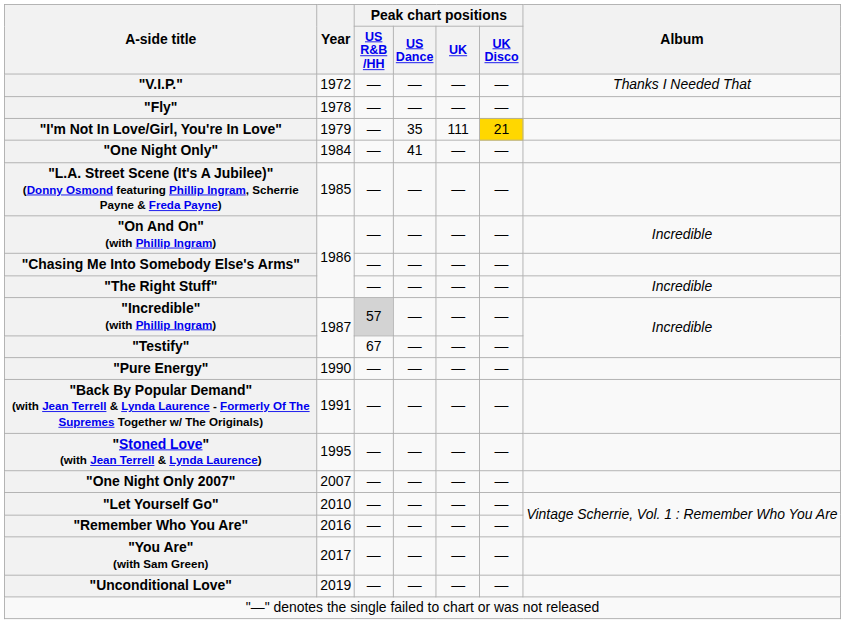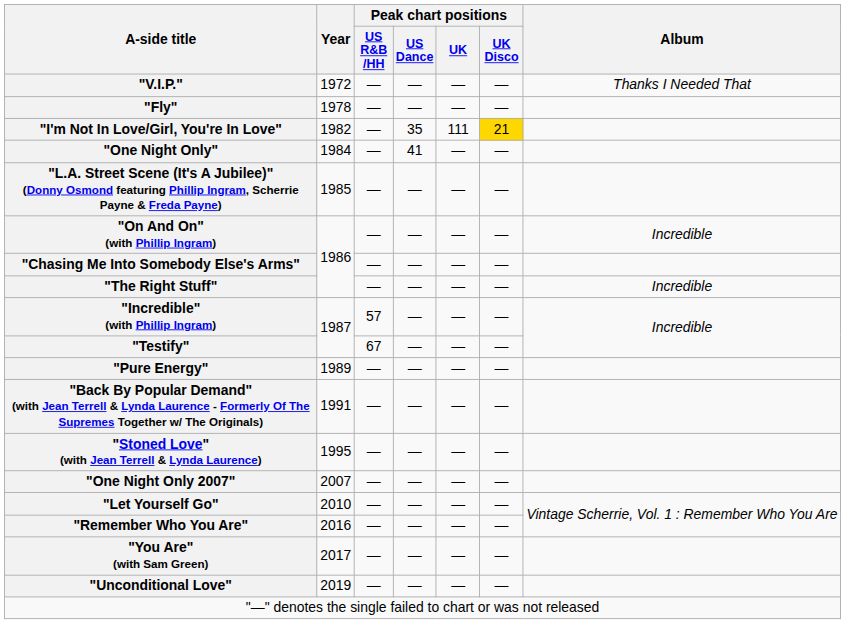"I'm Not In Love/Girl, You're In Love" | Year: 1979 -> 1982
"Incredible" (with Phillip Ingram) | Peak chart positions / US R&B /HH: lightgrey background -> no background
"Pure Energy" | Year: 1990 -> 1989
